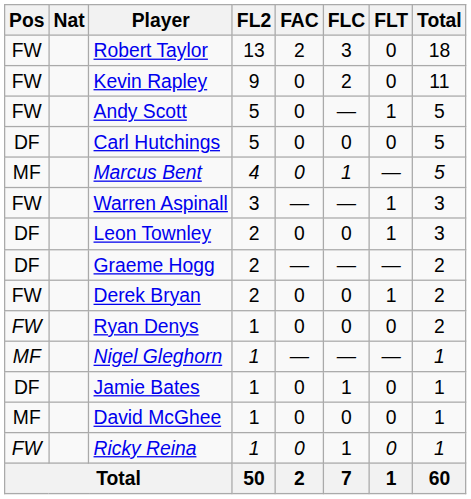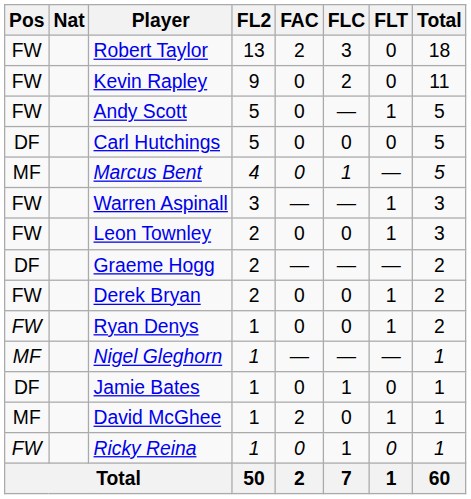Leon Townley | Pos: DF -> FW
Ryan Denys | FLT: 0 -> 1
David McGhee | FAC: 0 -> 2
David McGhee | FLT: 0 -> 1
